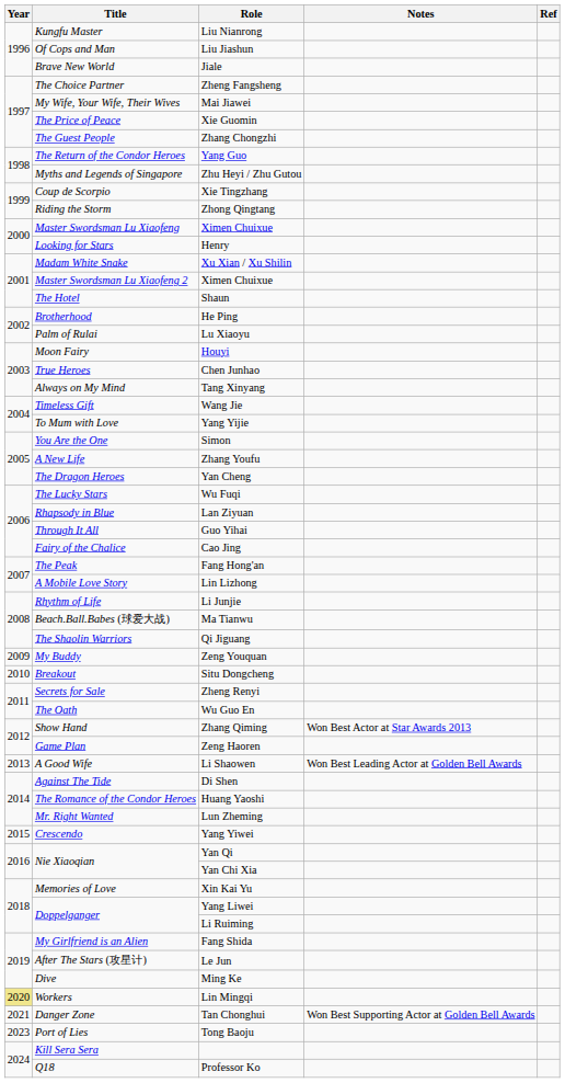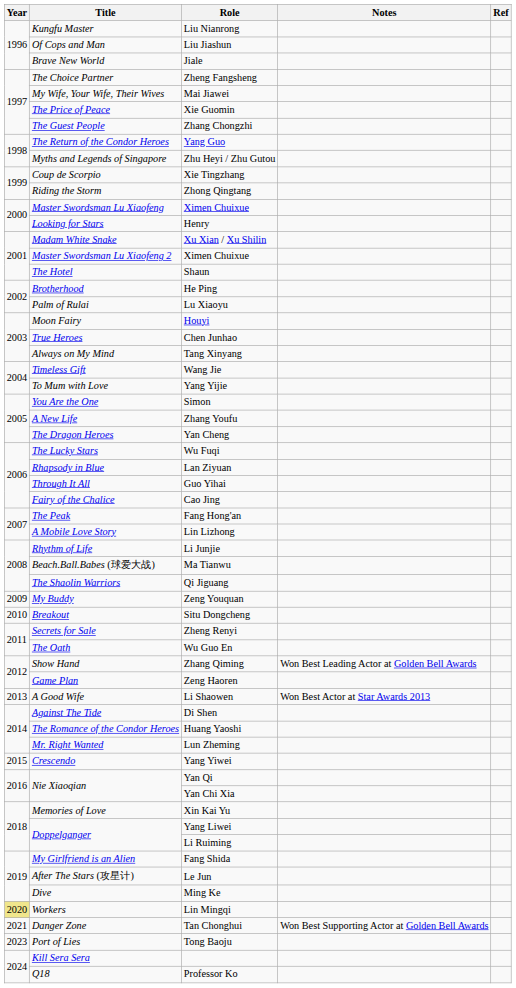Zhang Qiming | Notes: Won Best Actor at Star Awards 2013 -> Won Best Leading Actor at Golden Bell Awards
Li Shaowen | Notes: Won Best Leading Actor at Golden Bell Awards -> Won Best Actor at Star Awards 2013
